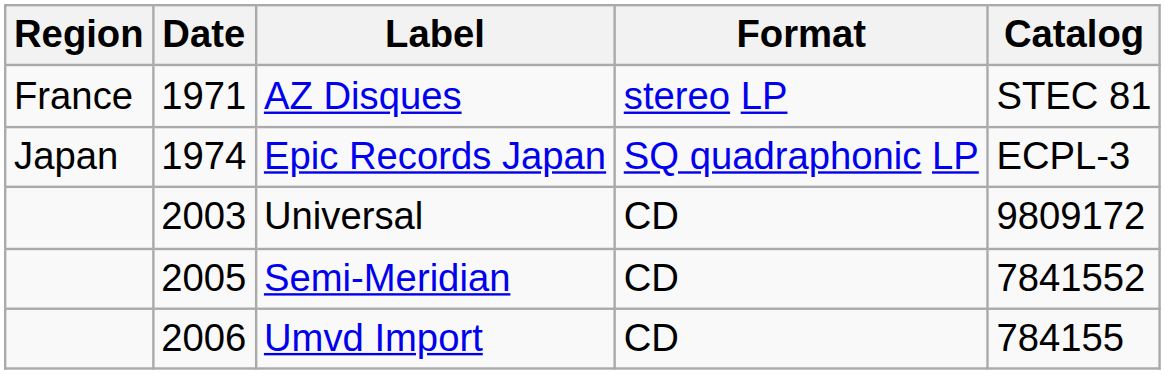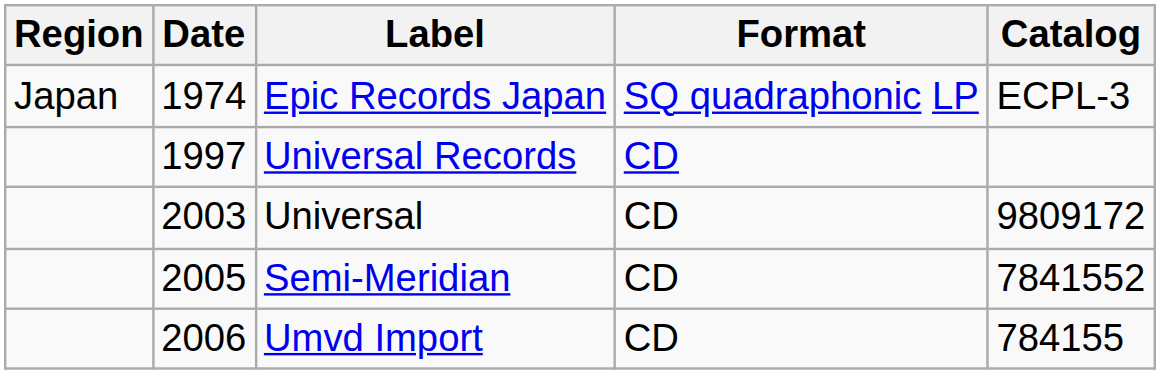- row: France | 1971 | AZ Disques | stereo LP | STEC 81
+ row: 1997 | Universal Records | CD
